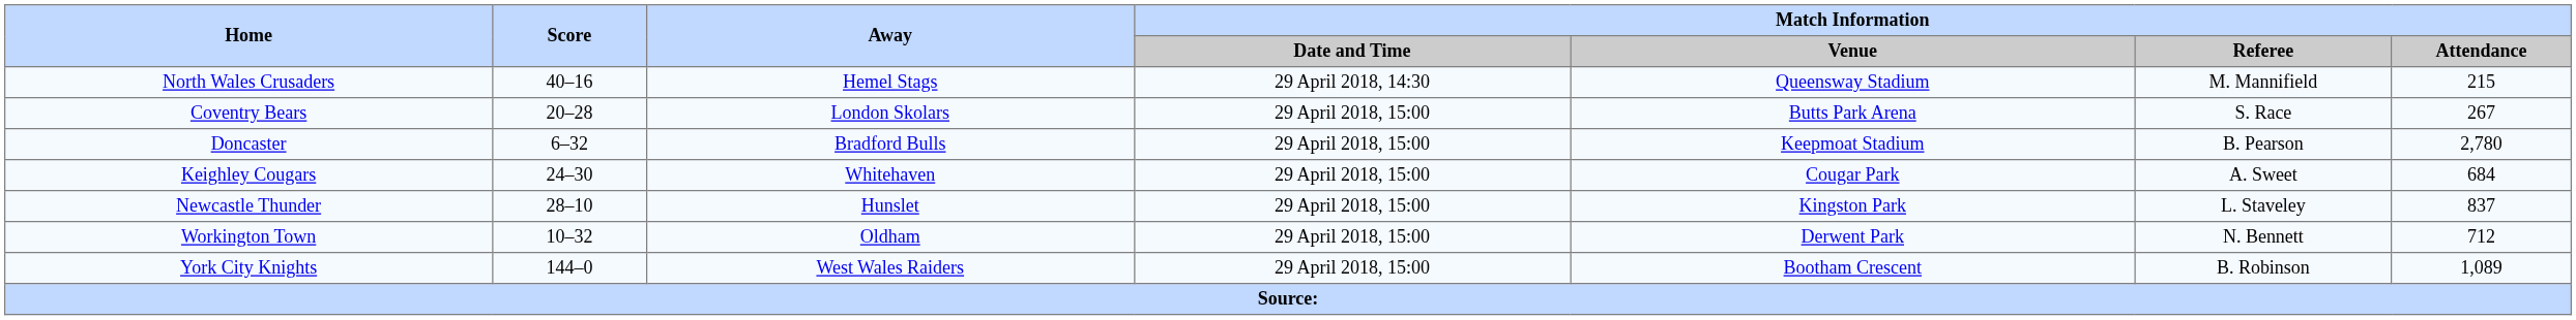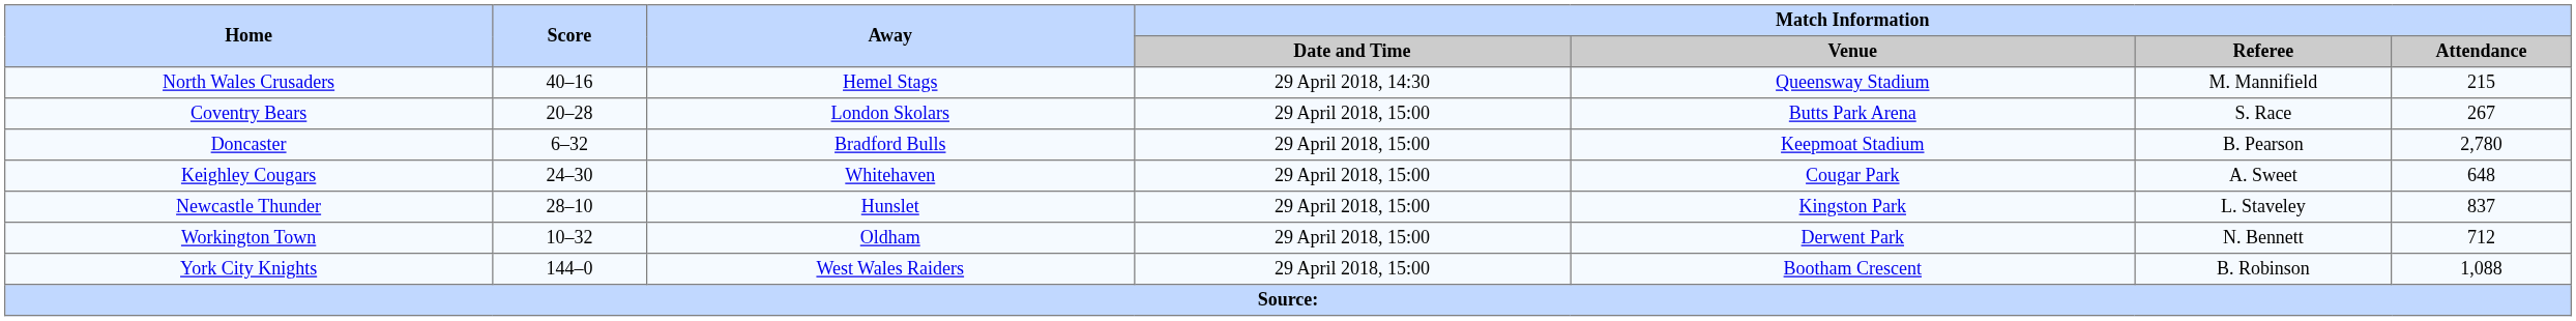Keighley Cougars | Match Information / Attendance: 684 -> 648
York City Knights | Match Information / Attendance: 1,089 -> 1,088
